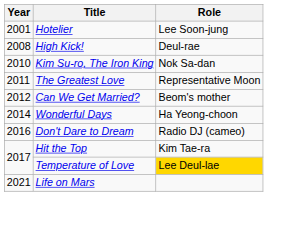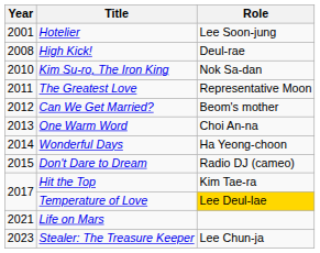+ row: 2013 | One Warm Word | Choi An-na
Don't Dare to Dream | Year: 2016 -> 2015
+ row: 2023 | Stealer: The Treasure Keeper | Lee Chun-ja
